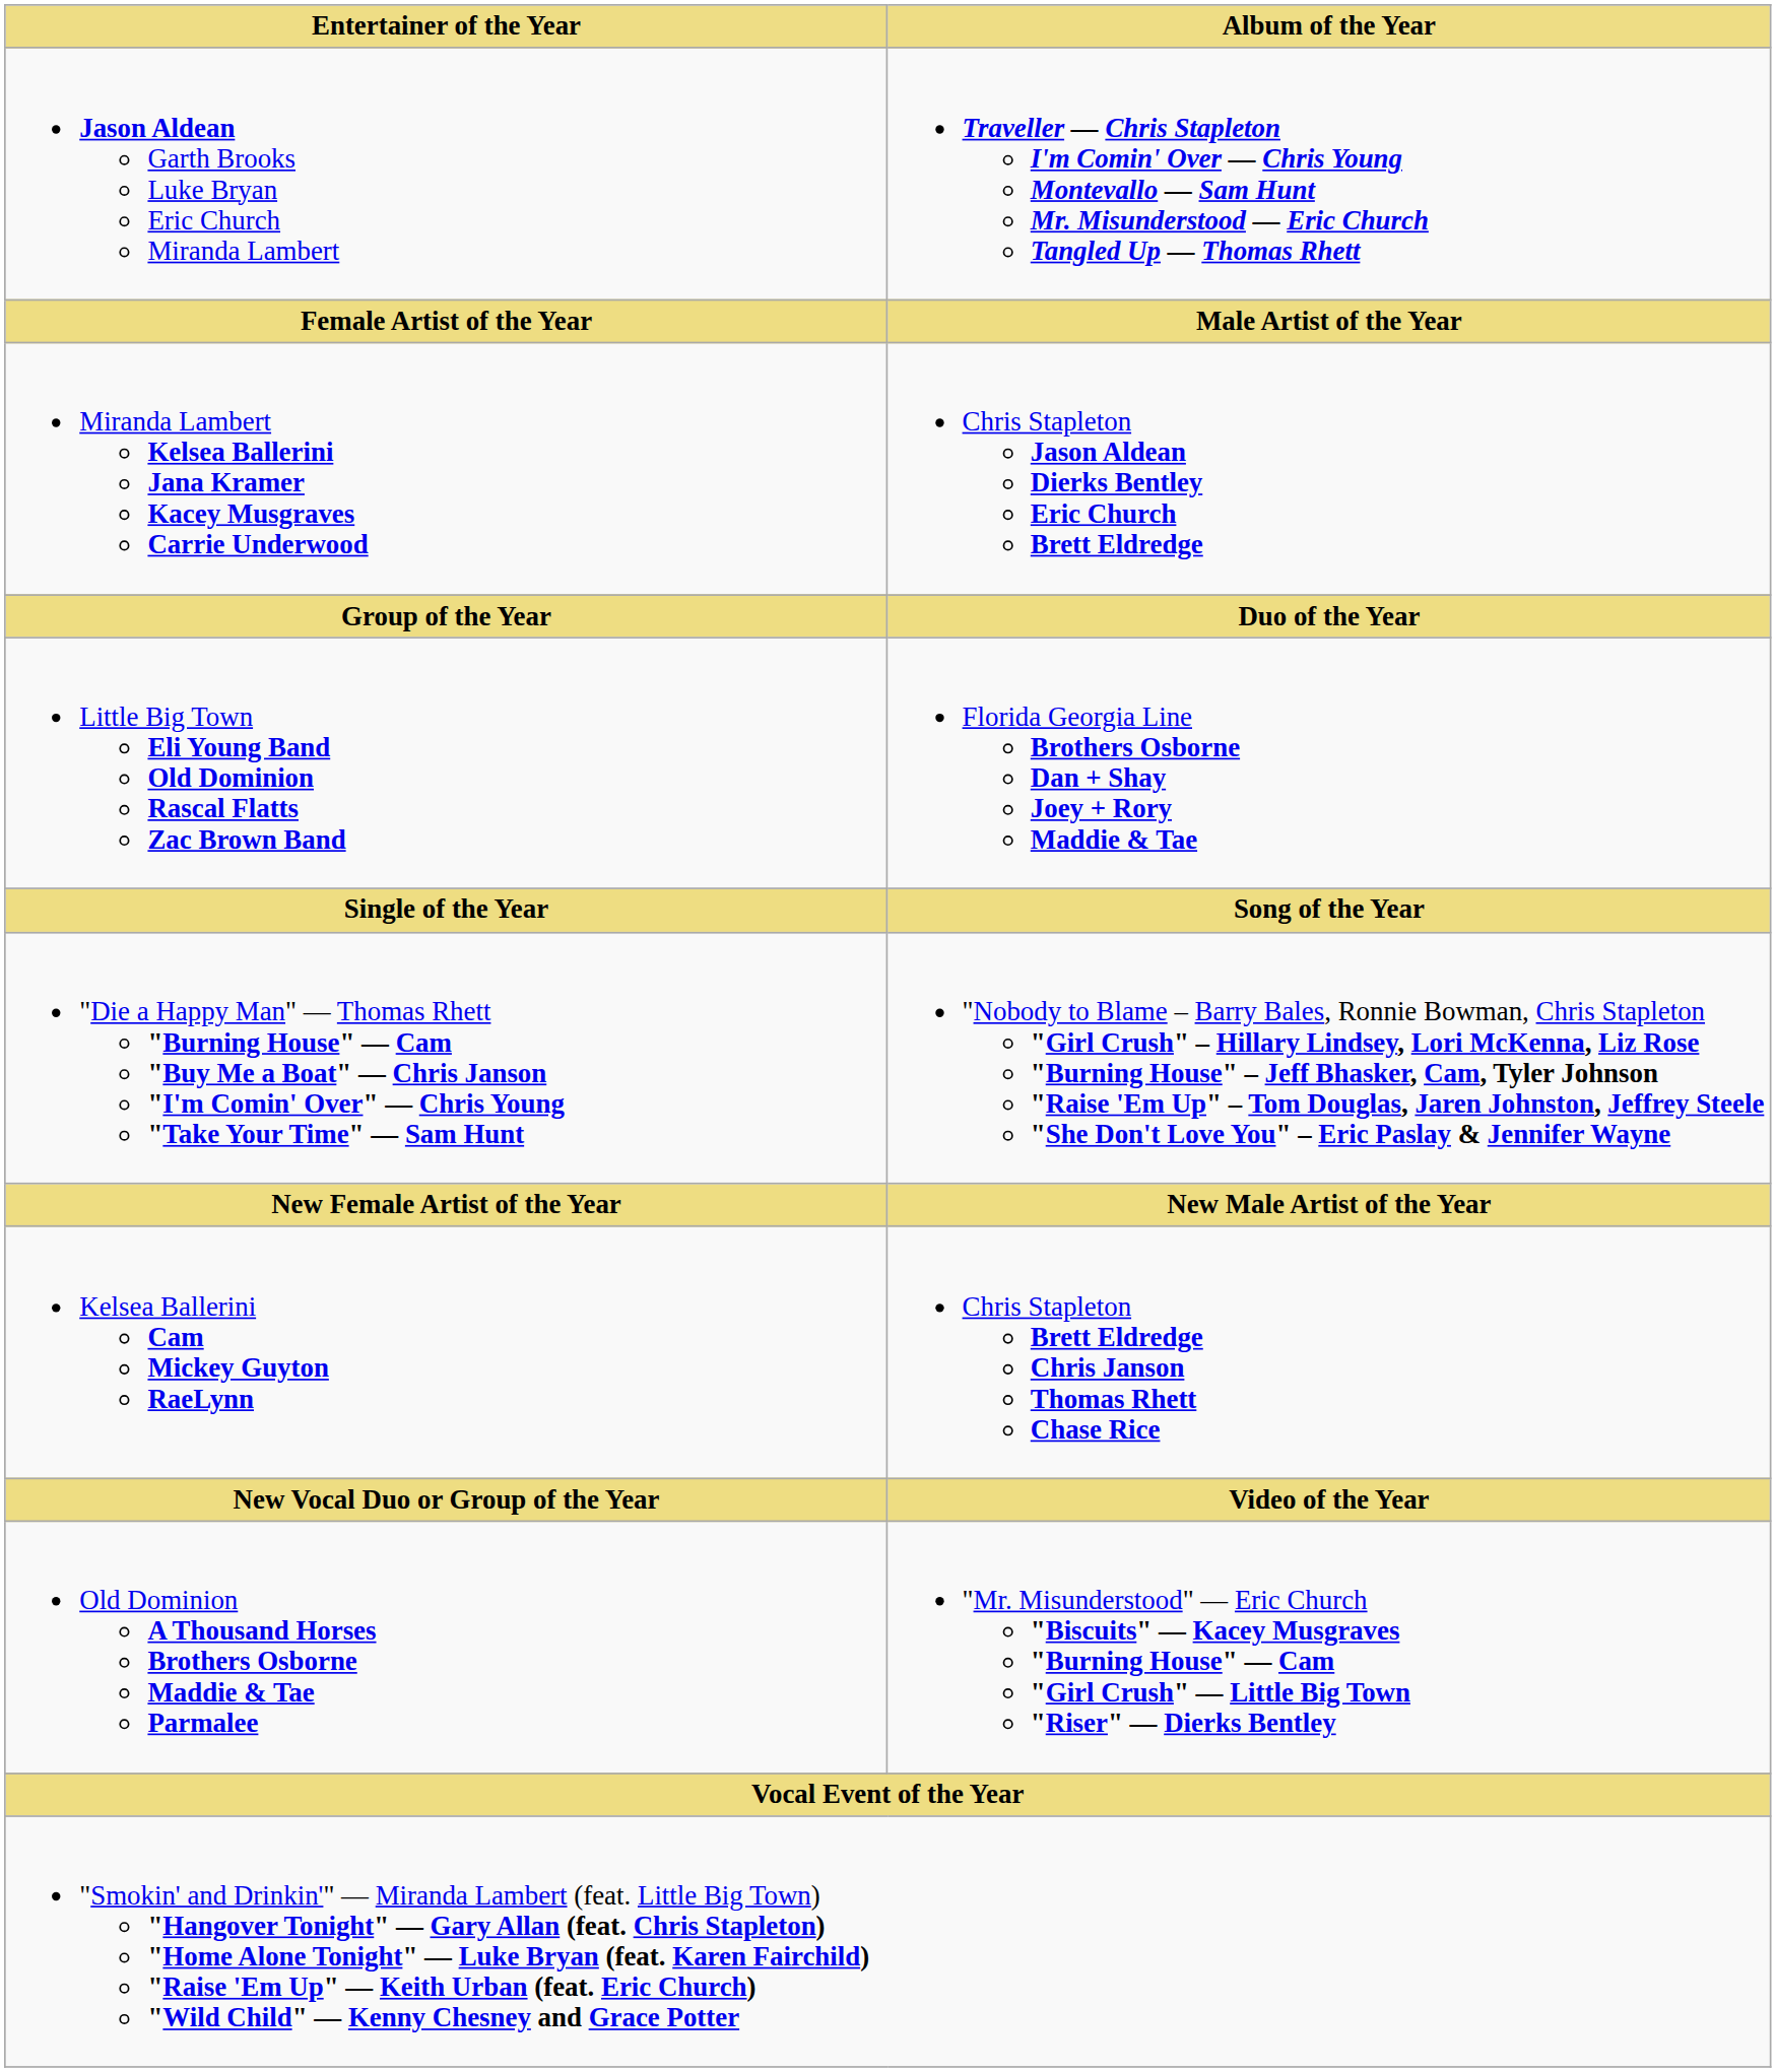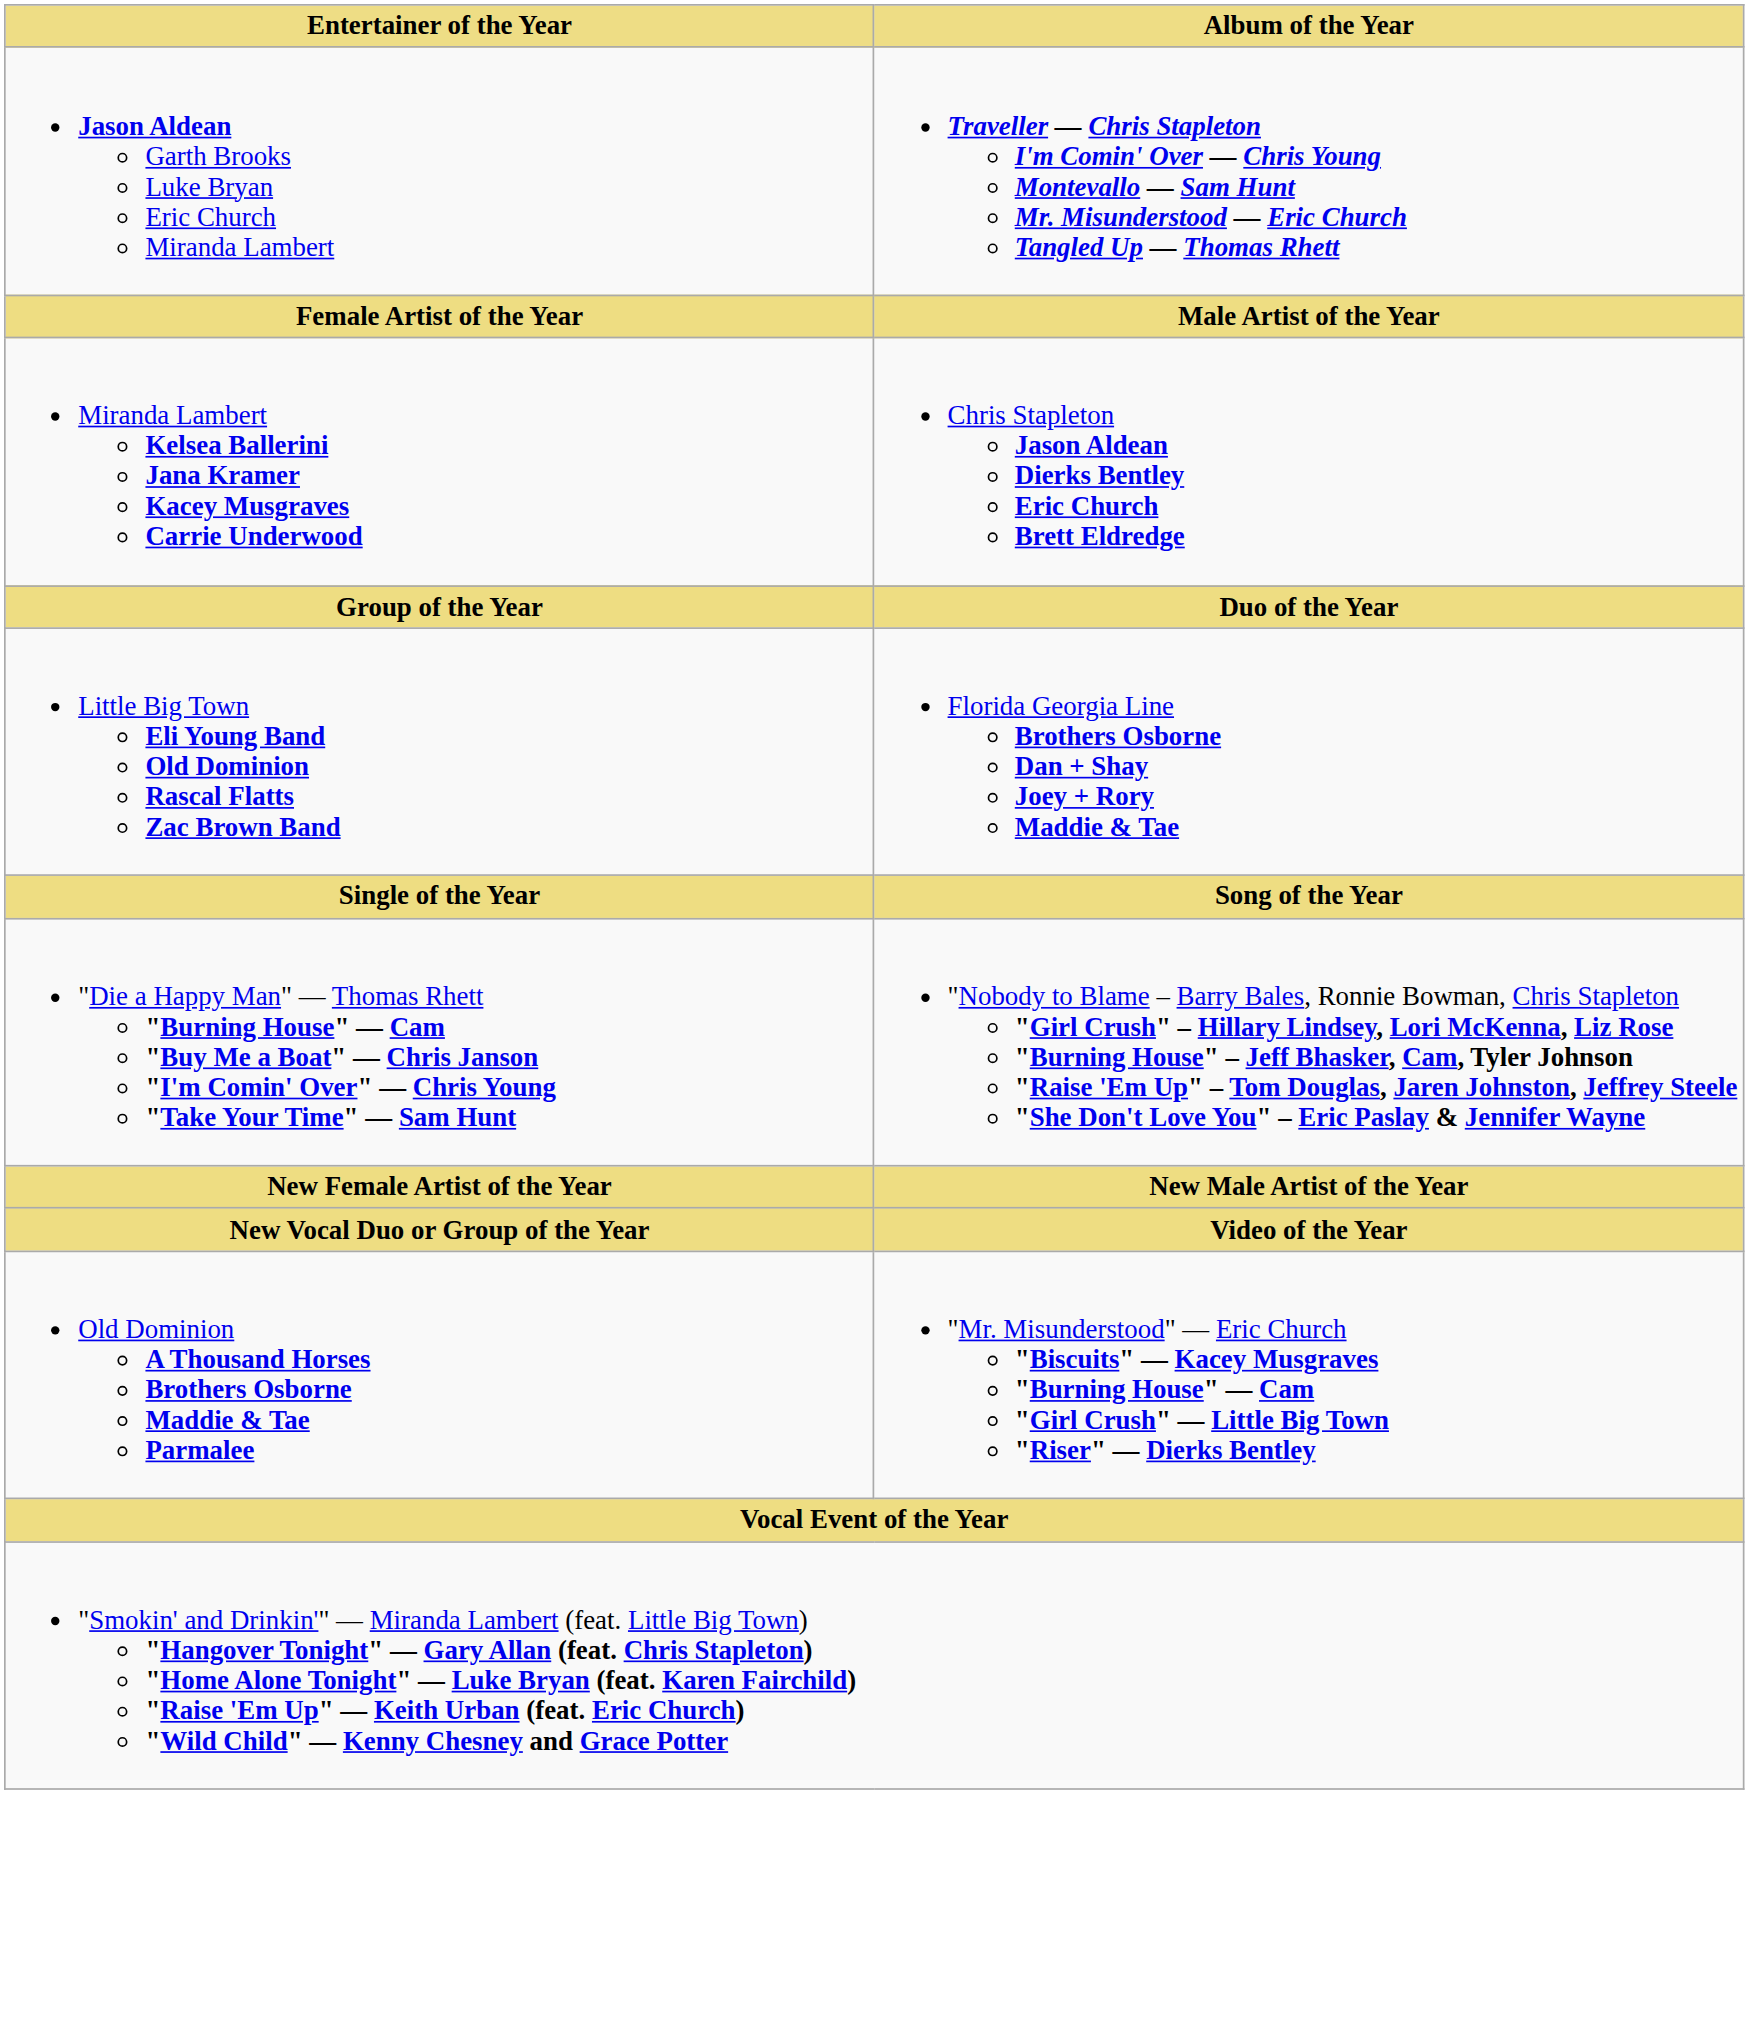- row: Kelsea Ballerini Cam Mickey Guyton RaeLynn | Chris Stapleton Brett Eldredge Chris Janson Thomas Rhett Chase Rice
